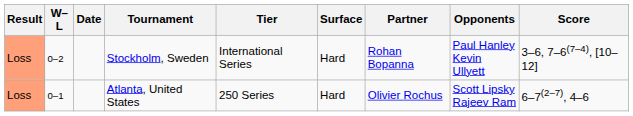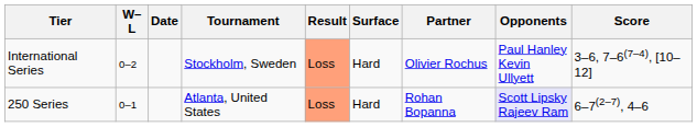columns swapped: Result <-> Tier
Stockholm, Sweden | Partner: Rohan Bopanna -> Olivier Rochus
Atlanta, United States | Partner: Olivier Rochus -> Rohan Bopanna
Atlanta, United States | Opponents: no background -> lavender background
